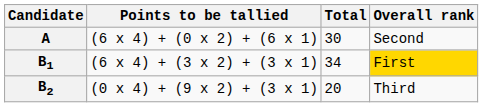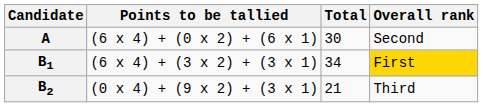B2 | Total: 20 -> 21
